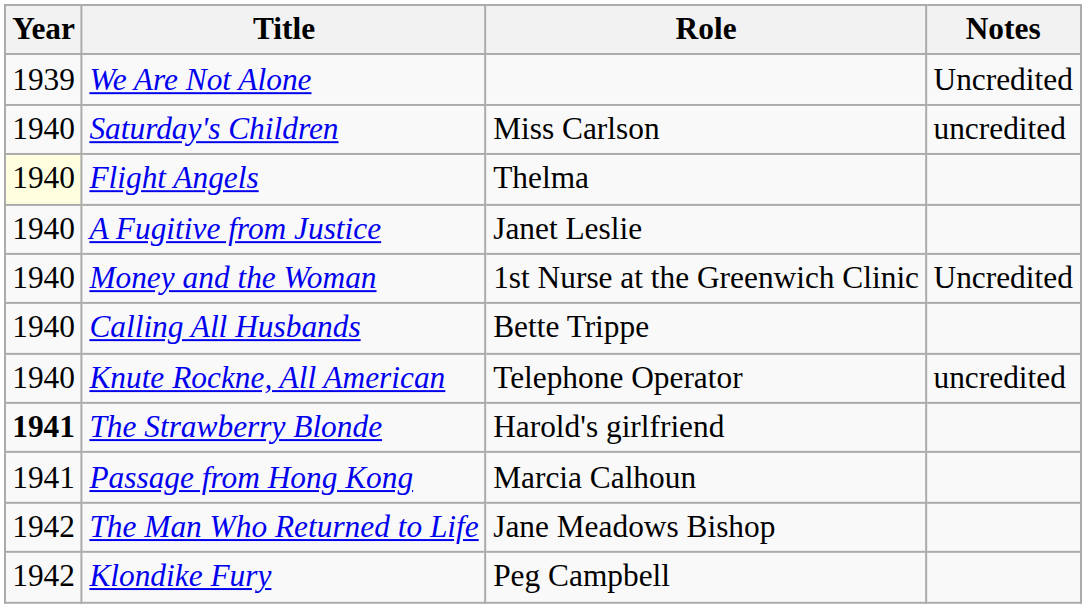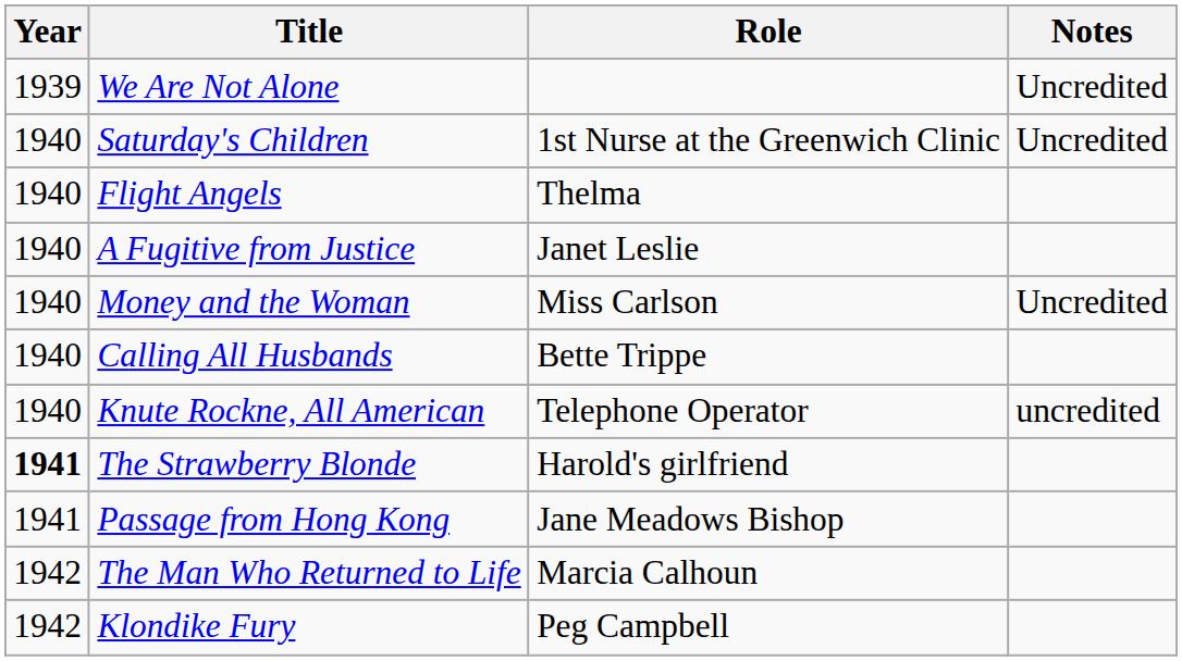Saturday's Children | Role: Miss Carlson -> 1st Nurse at the Greenwich Clinic
Saturday's Children | Notes: uncredited -> Uncredited
Flight Angels | Year: lightyellow background -> no background
Money and the Woman | Role: 1st Nurse at the Greenwich Clinic -> Miss Carlson
Passage from Hong Kong | Role: Marcia Calhoun -> Jane Meadows Bishop
The Man Who Returned to Life | Role: Jane Meadows Bishop -> Marcia Calhoun
